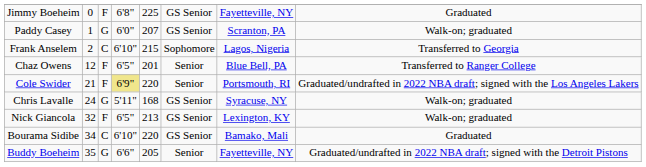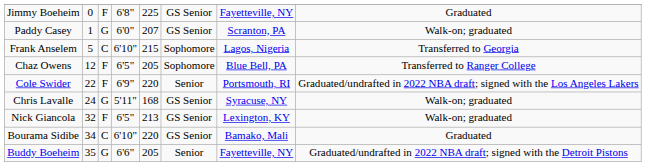Frank Anselem | column 2: 2 -> 5
Chaz Owens | column 5: 201 -> 205
Chaz Owens | column 6: Senior -> Sophomore
Cole Swider | column 2: 21 -> 22
Cole Swider | column 4: khaki background -> no background
